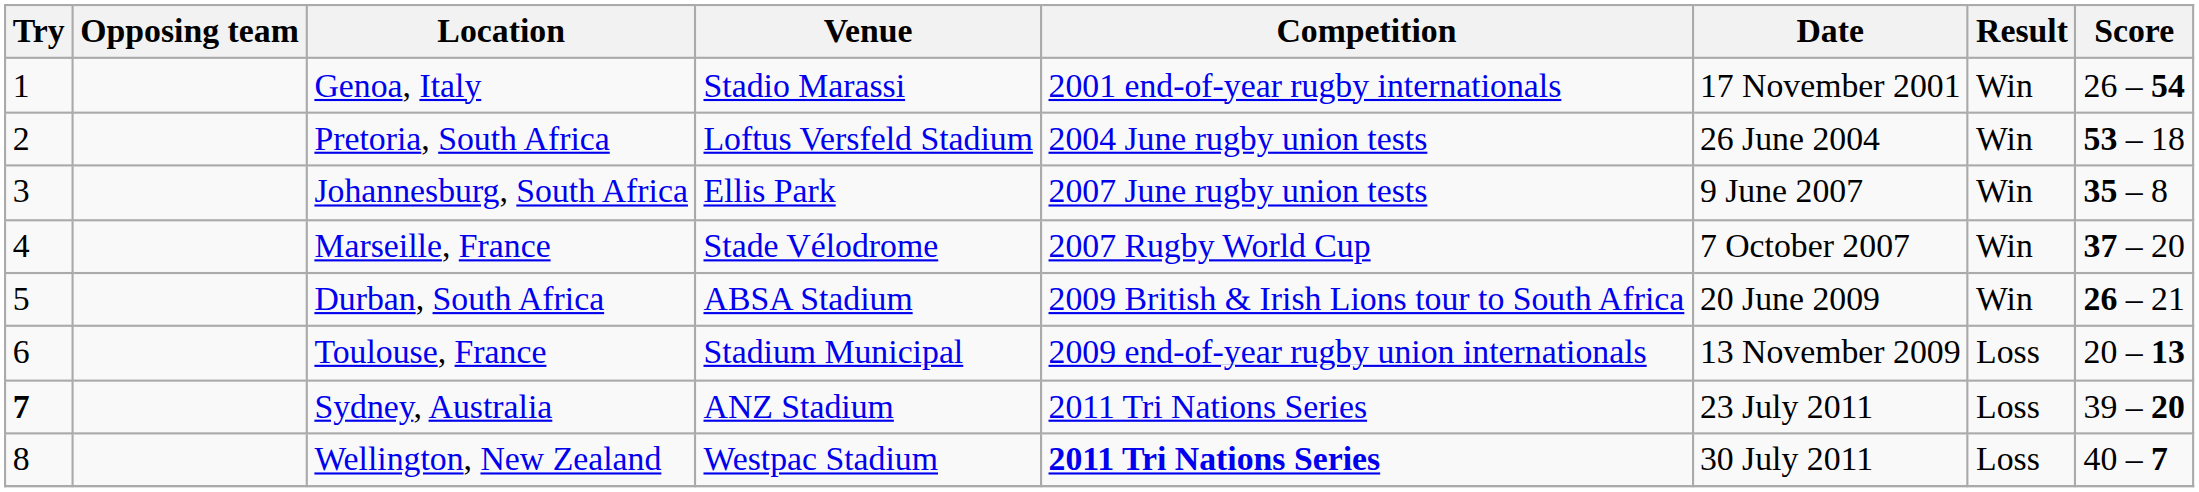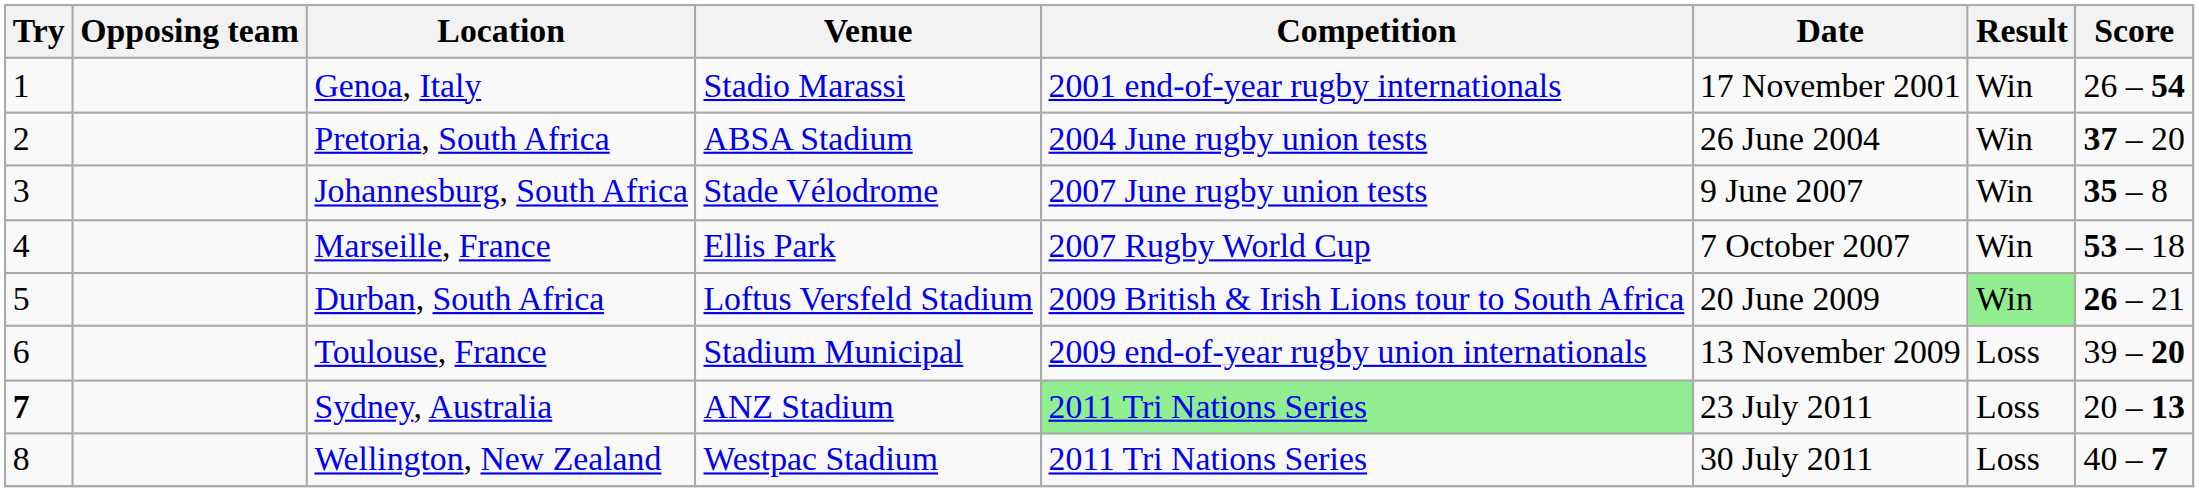Pretoria, South Africa | Venue: Loftus Versfeld Stadium -> ABSA Stadium
Pretoria, South Africa | Score: 53 – 18 -> 37 – 20
Johannesburg, South Africa | Venue: Ellis Park -> Stade Vélodrome
Marseille, France | Venue: Stade Vélodrome -> Ellis Park
Marseille, France | Score: 37 – 20 -> 53 – 18
Durban, South Africa | Venue: ABSA Stadium -> Loftus Versfeld Stadium
Durban, South Africa | Result: no background -> lightgreen background
Toulouse, France | Score: 20 – 13 -> 39 – 20
Sydney, Australia | Competition: no background -> lightgreen background
Sydney, Australia | Score: 39 – 20 -> 20 – 13
Wellington, New Zealand | Competition: bold -> normal
